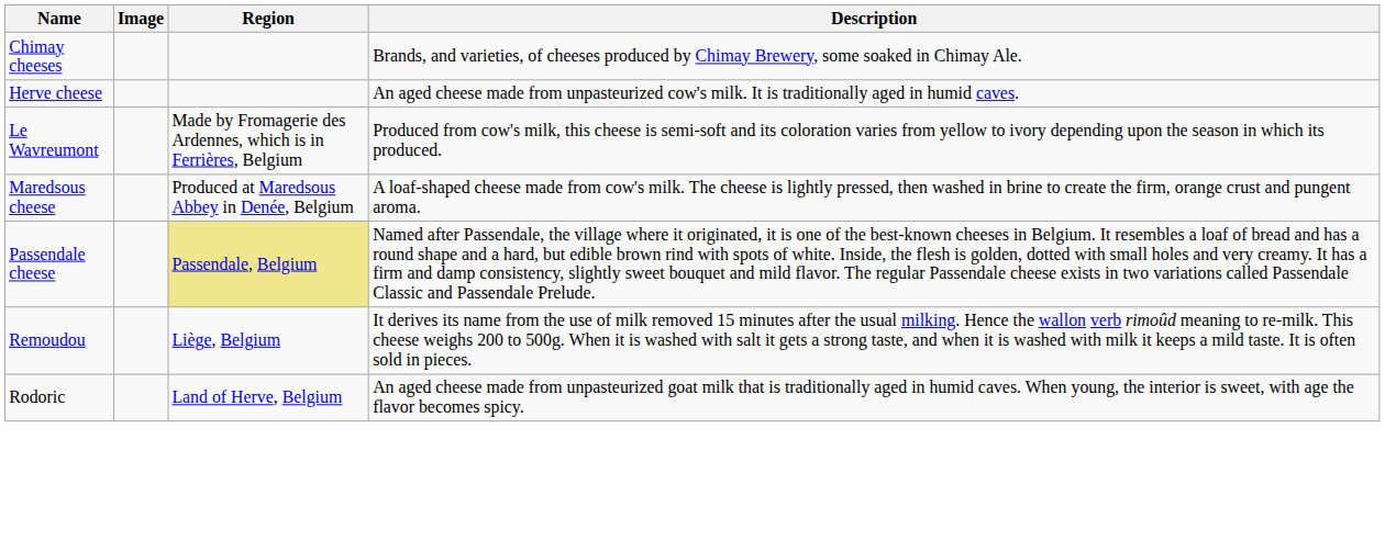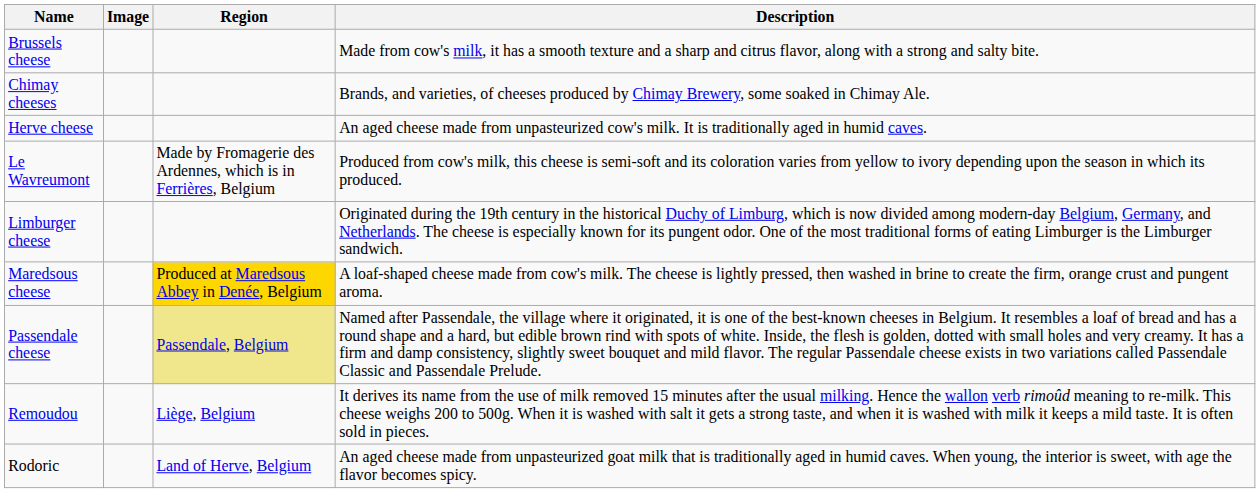+ row: Brussels cheese | Made from cow's milk, it has a smooth texture and a sharp and citrus flavor, along with a strong and salty bite.
+ row: Limburger cheese | Originated during the 19th century in the historical Duchy of Limburg, which is now divided among modern-day Belgium, Germany, and Netherlands. The cheese is especially known for its pungent odor. One of the most traditional forms of eating Limburger is the Limburger sandwich.
Maredsous cheese | Region: no background -> gold background
